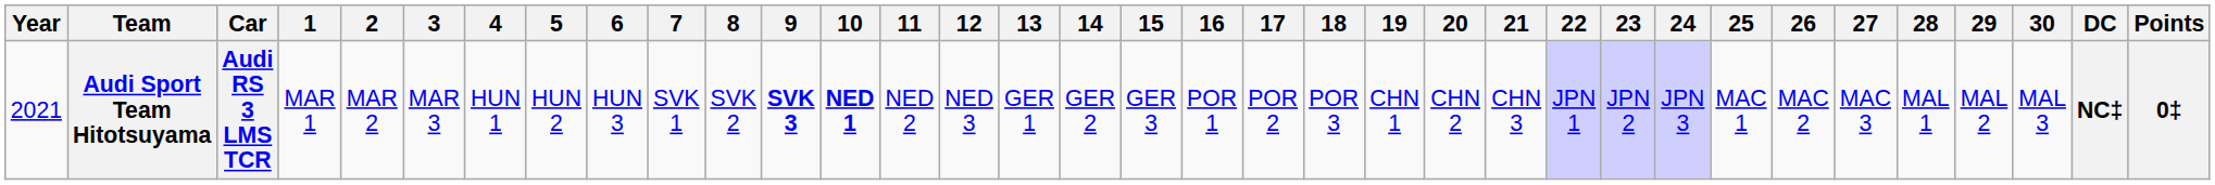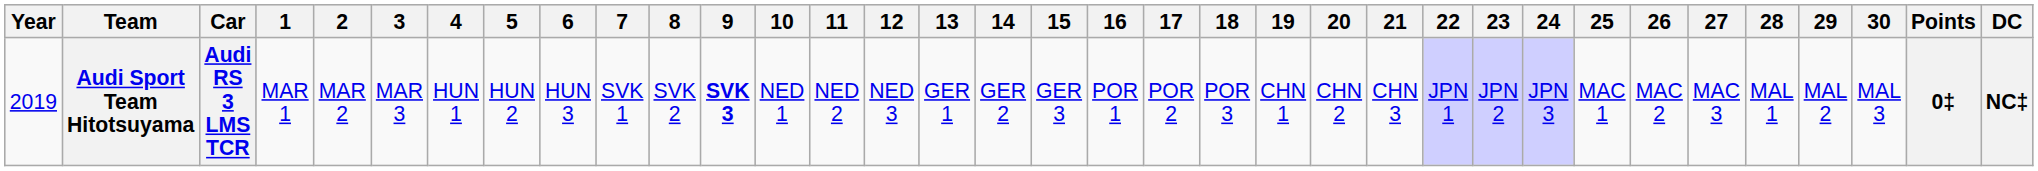columns swapped: DC <-> Points
Audi Sport Team Hitotsuyama | Year: 2021 -> 2019
Audi Sport Team Hitotsuyama | 10: bold -> normal
